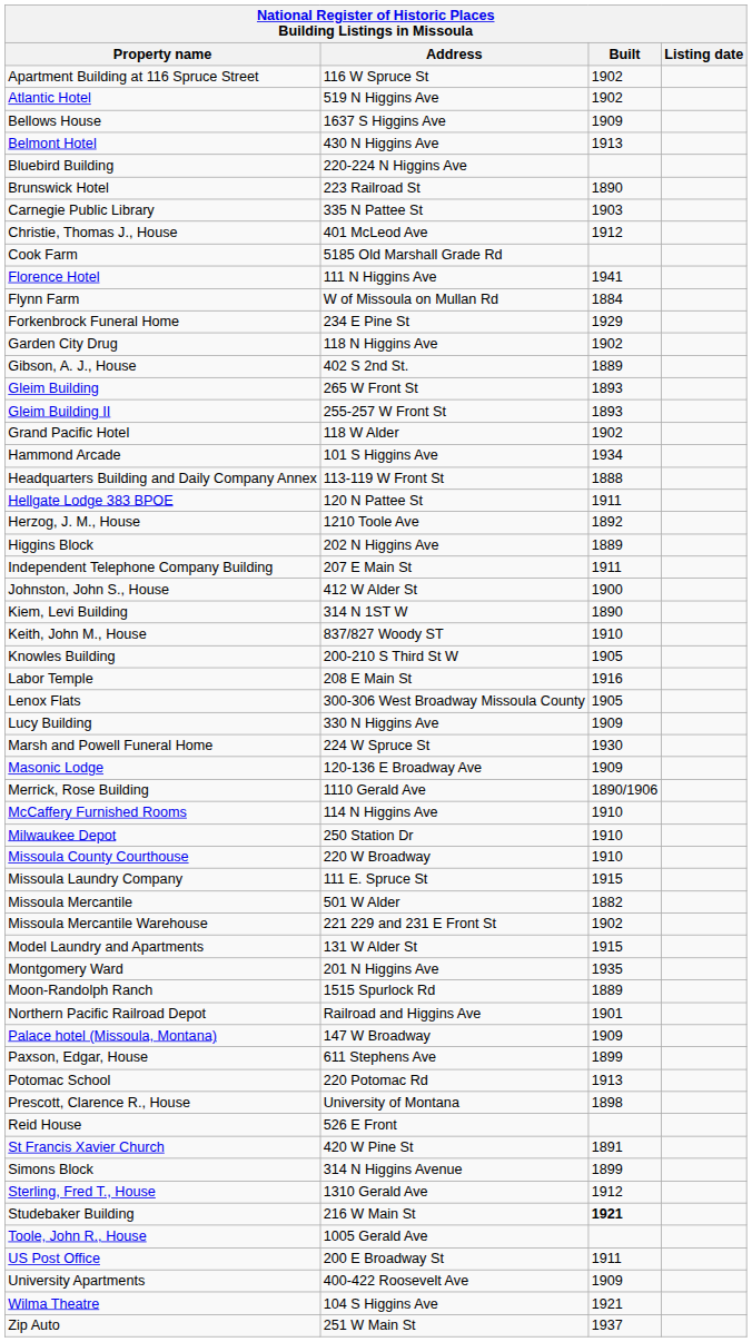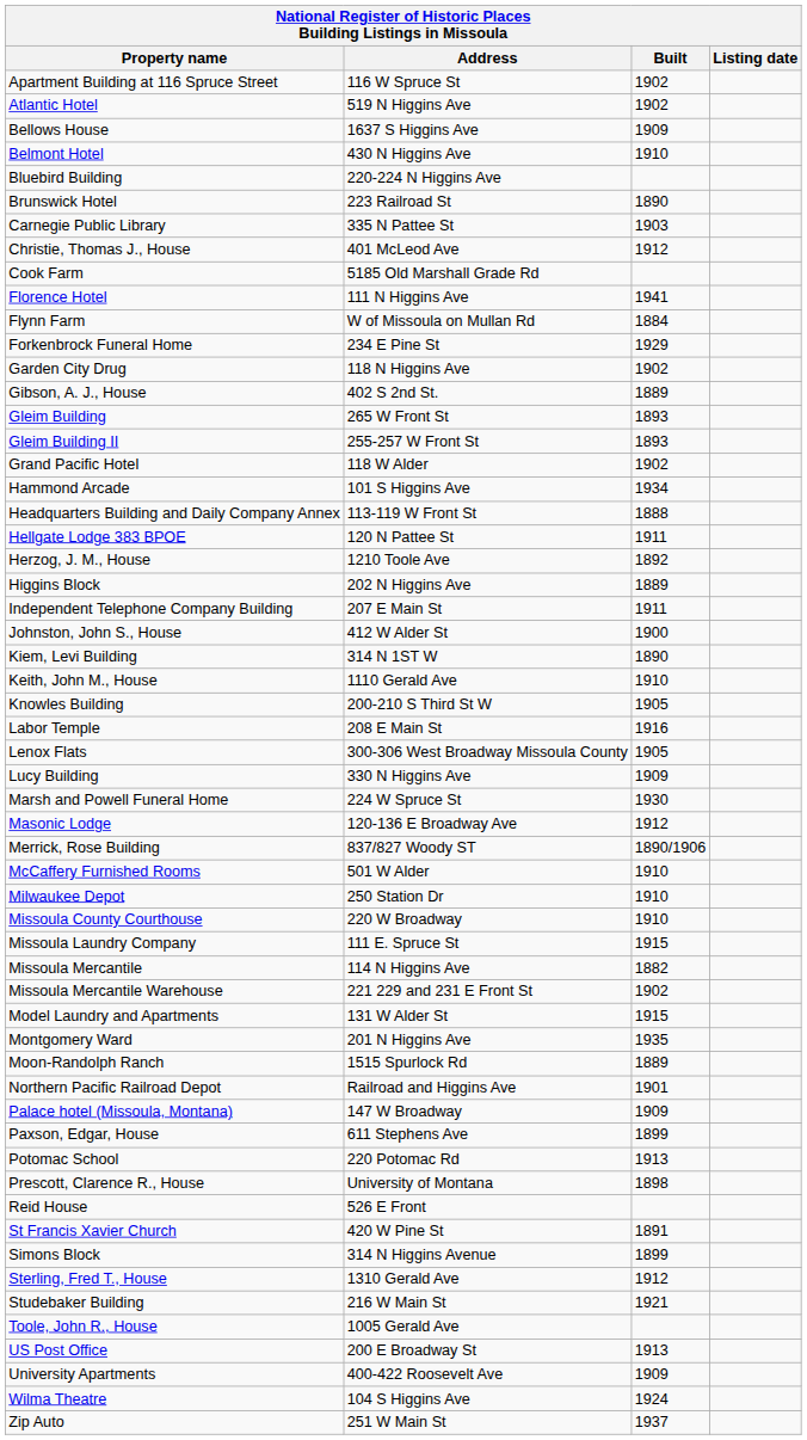Belmont Hotel | Built: 1913 -> 1910
Keith, John M., House | Address: 837/827 Woody ST -> 1110 Gerald Ave
Masonic Lodge | Built: 1909 -> 1912
Merrick, Rose Building | Address: 1110 Gerald Ave -> 837/827 Woody ST
McCaffery Furnished Rooms | Address: 114 N Higgins Ave -> 501 W Alder
Missoula Mercantile | Address: 501 W Alder -> 114 N Higgins Ave
Studebaker Building | Built: bold -> normal
US Post Office | Built: 1911 -> 1913
Wilma Theatre | Built: 1921 -> 1924
